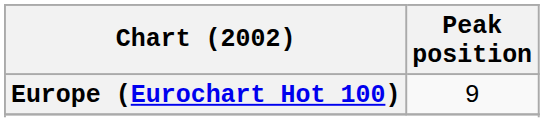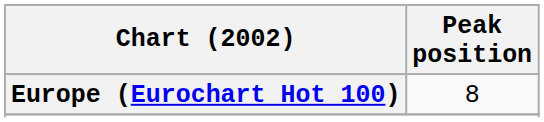Europe (Eurochart Hot 100) | Peak position: 9 -> 8
